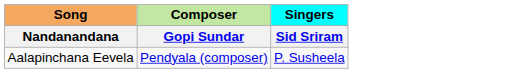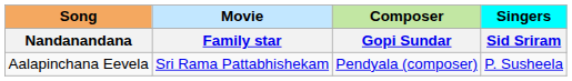+ column: Movie | Family star | Sri Rama Pattabhishekam
